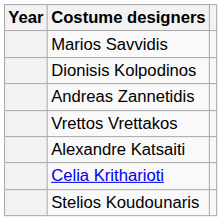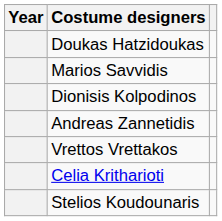+ row: Doukas Hatzidoukas
- row: Alexandre Katsaiti
